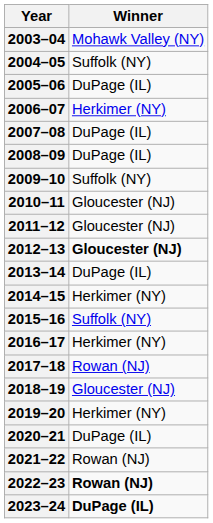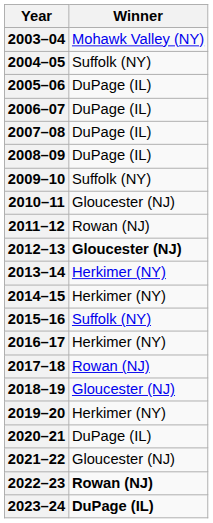2006–07 | Winner: Herkimer (NY) -> DuPage (IL)
2011–12 | Winner: Gloucester (NJ) -> Rowan (NJ)
2013–14 | Winner: DuPage (IL) -> Herkimer (NY)
2021–22 | Winner: Rowan (NJ) -> Gloucester (NJ)
